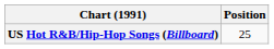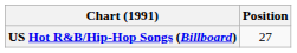US Hot R&B/Hip-Hop Songs (Billboard) | Position: 25 -> 27
